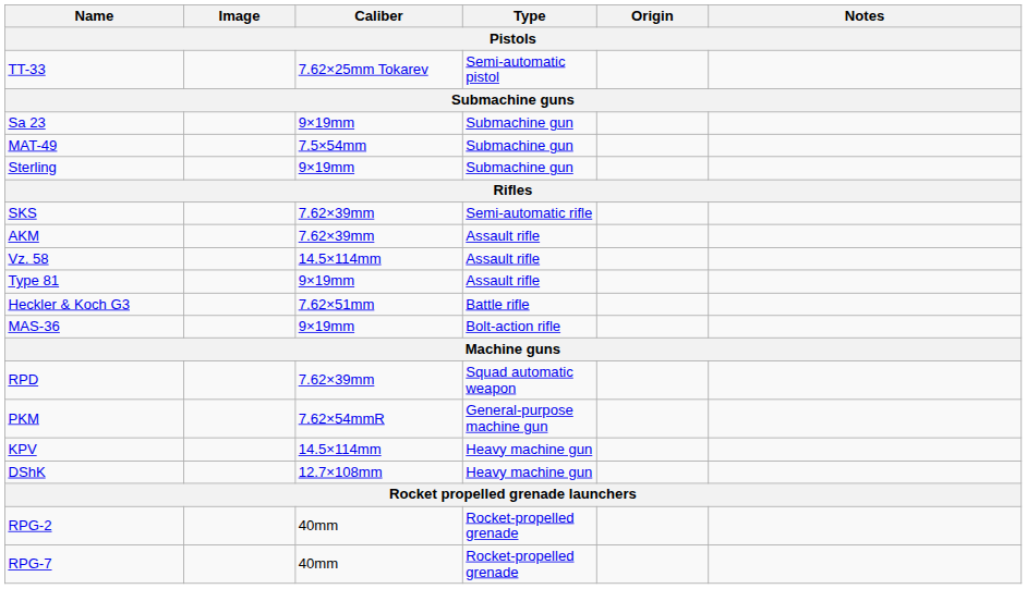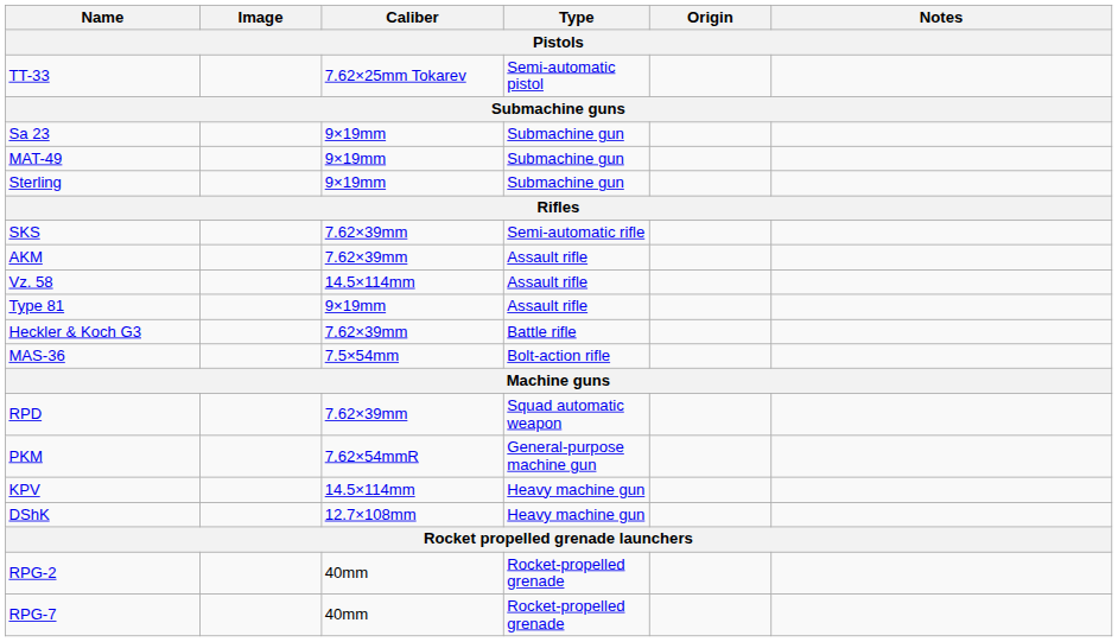MAT-49 | Caliber: 7.5×54mm -> 9×19mm
Heckler & Koch G3 | Caliber: 7.62×51mm -> 7.62×39mm
MAS-36 | Caliber: 9×19mm -> 7.5×54mm
